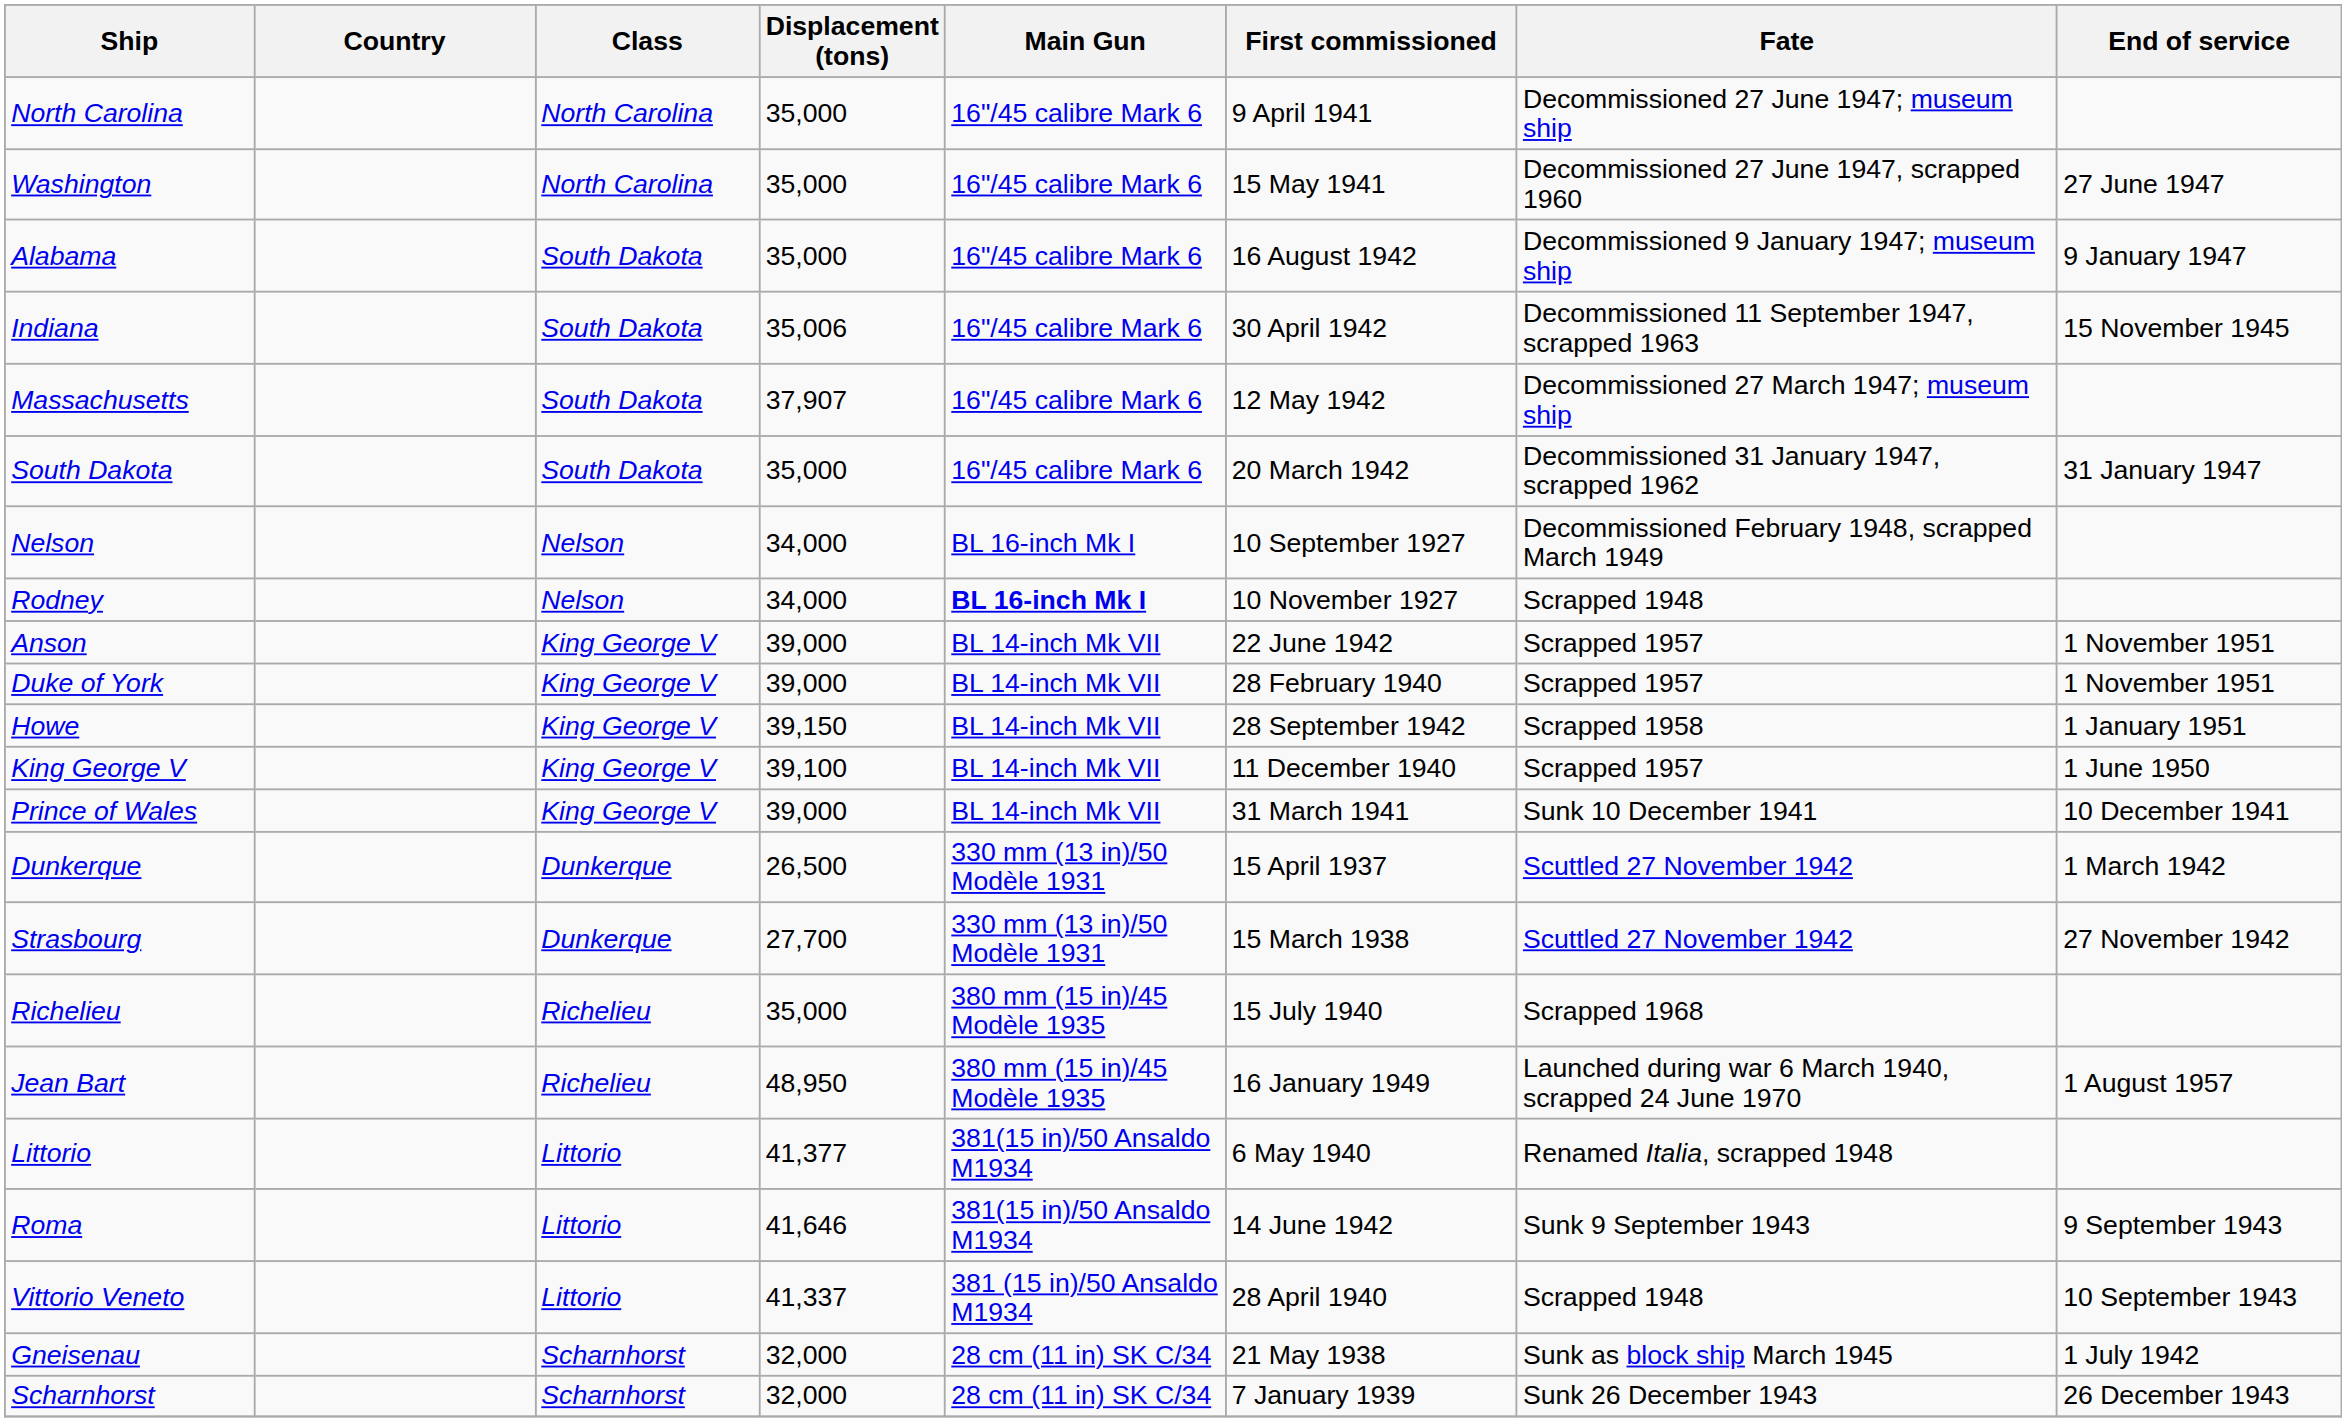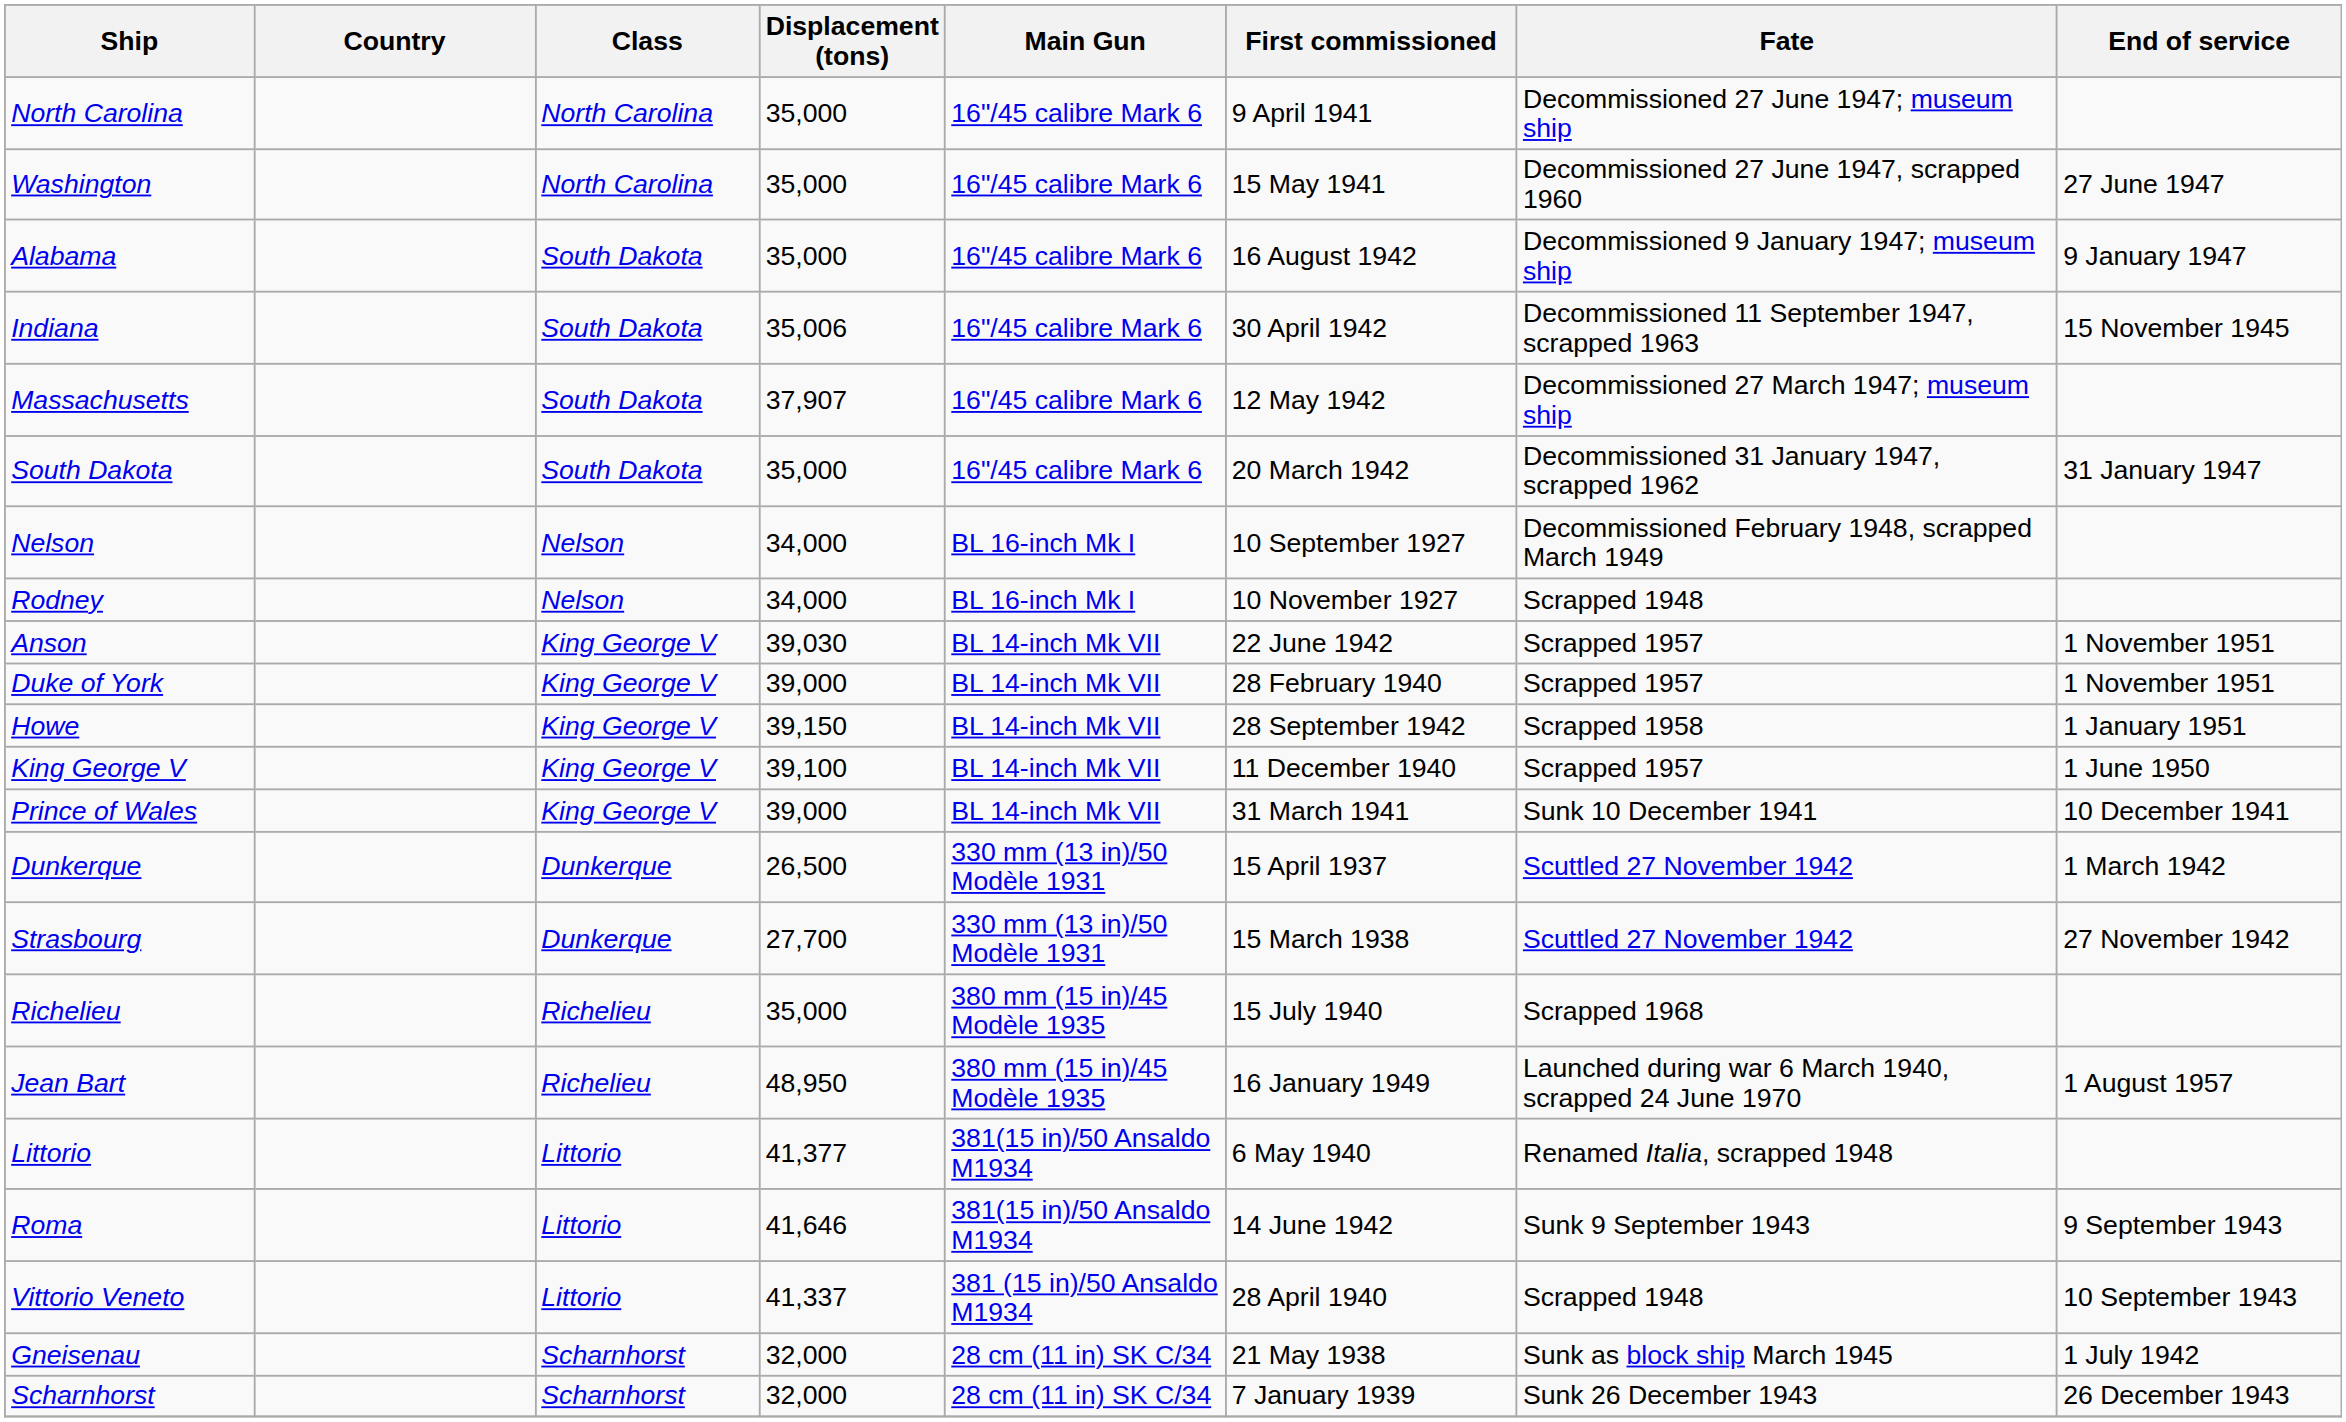Rodney | Main Gun: bold -> normal
Anson | Displacement (tons): 39,000 -> 39,030
